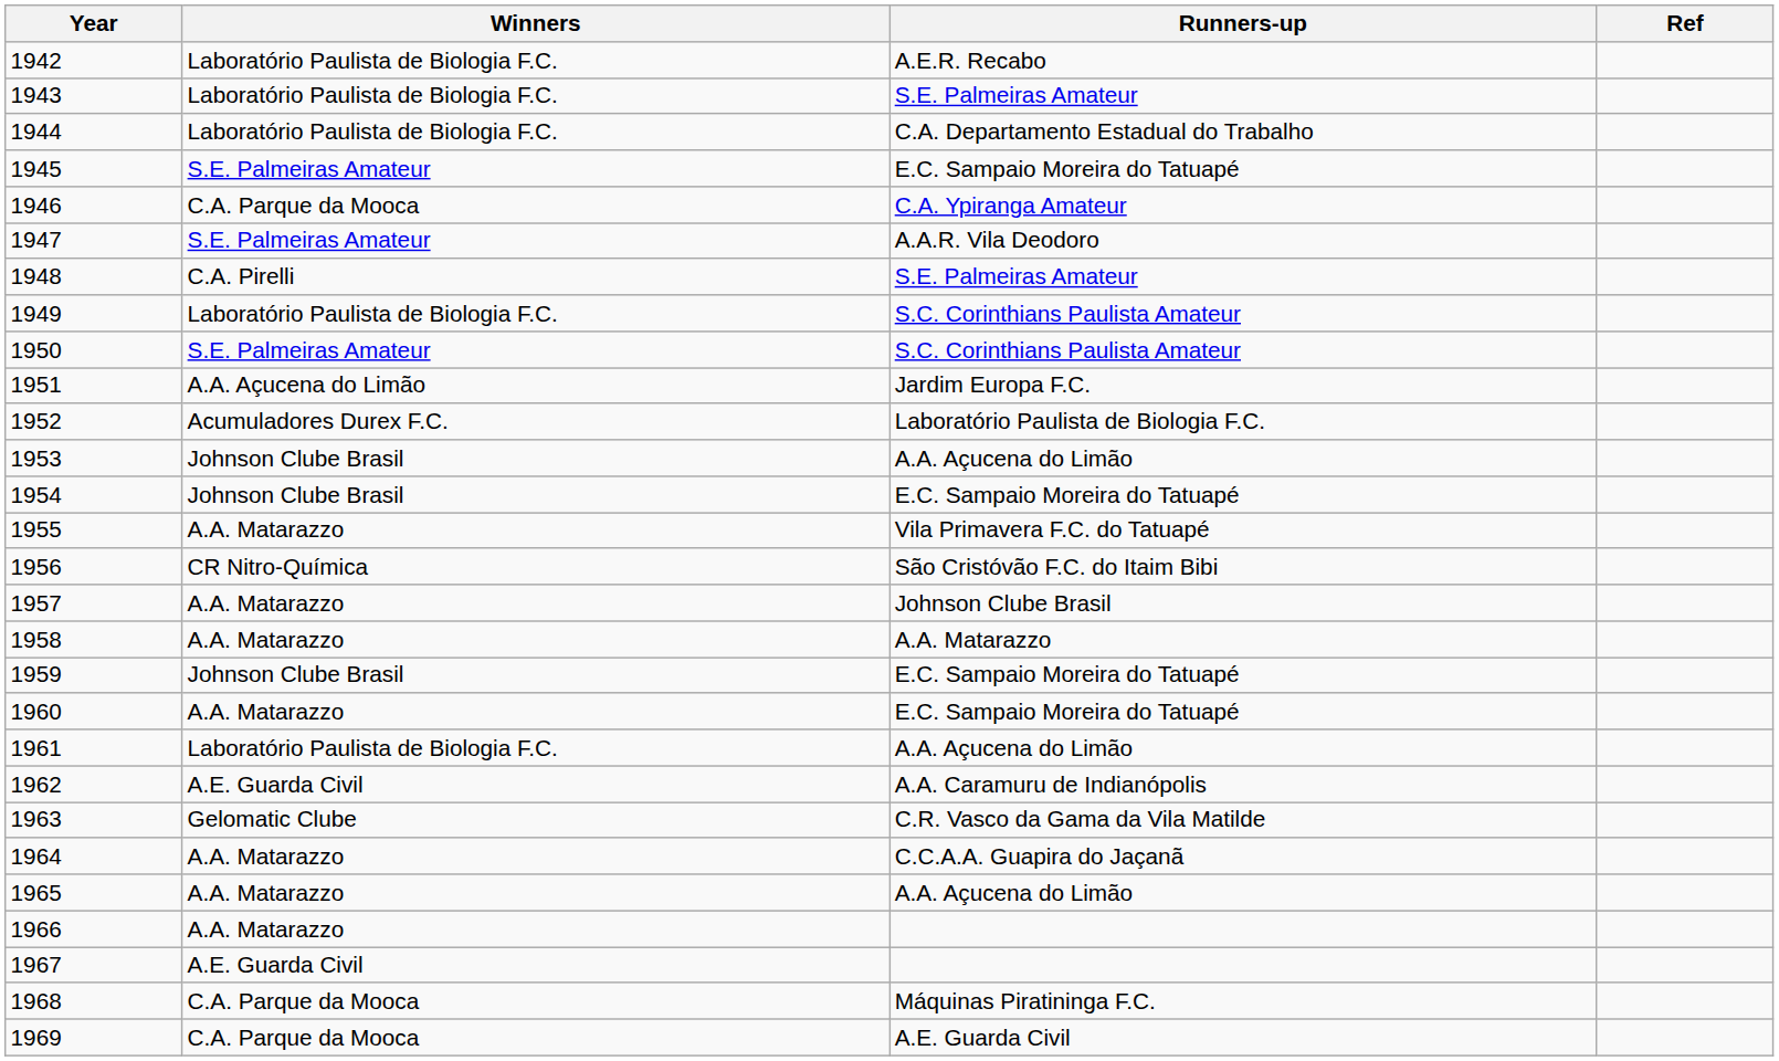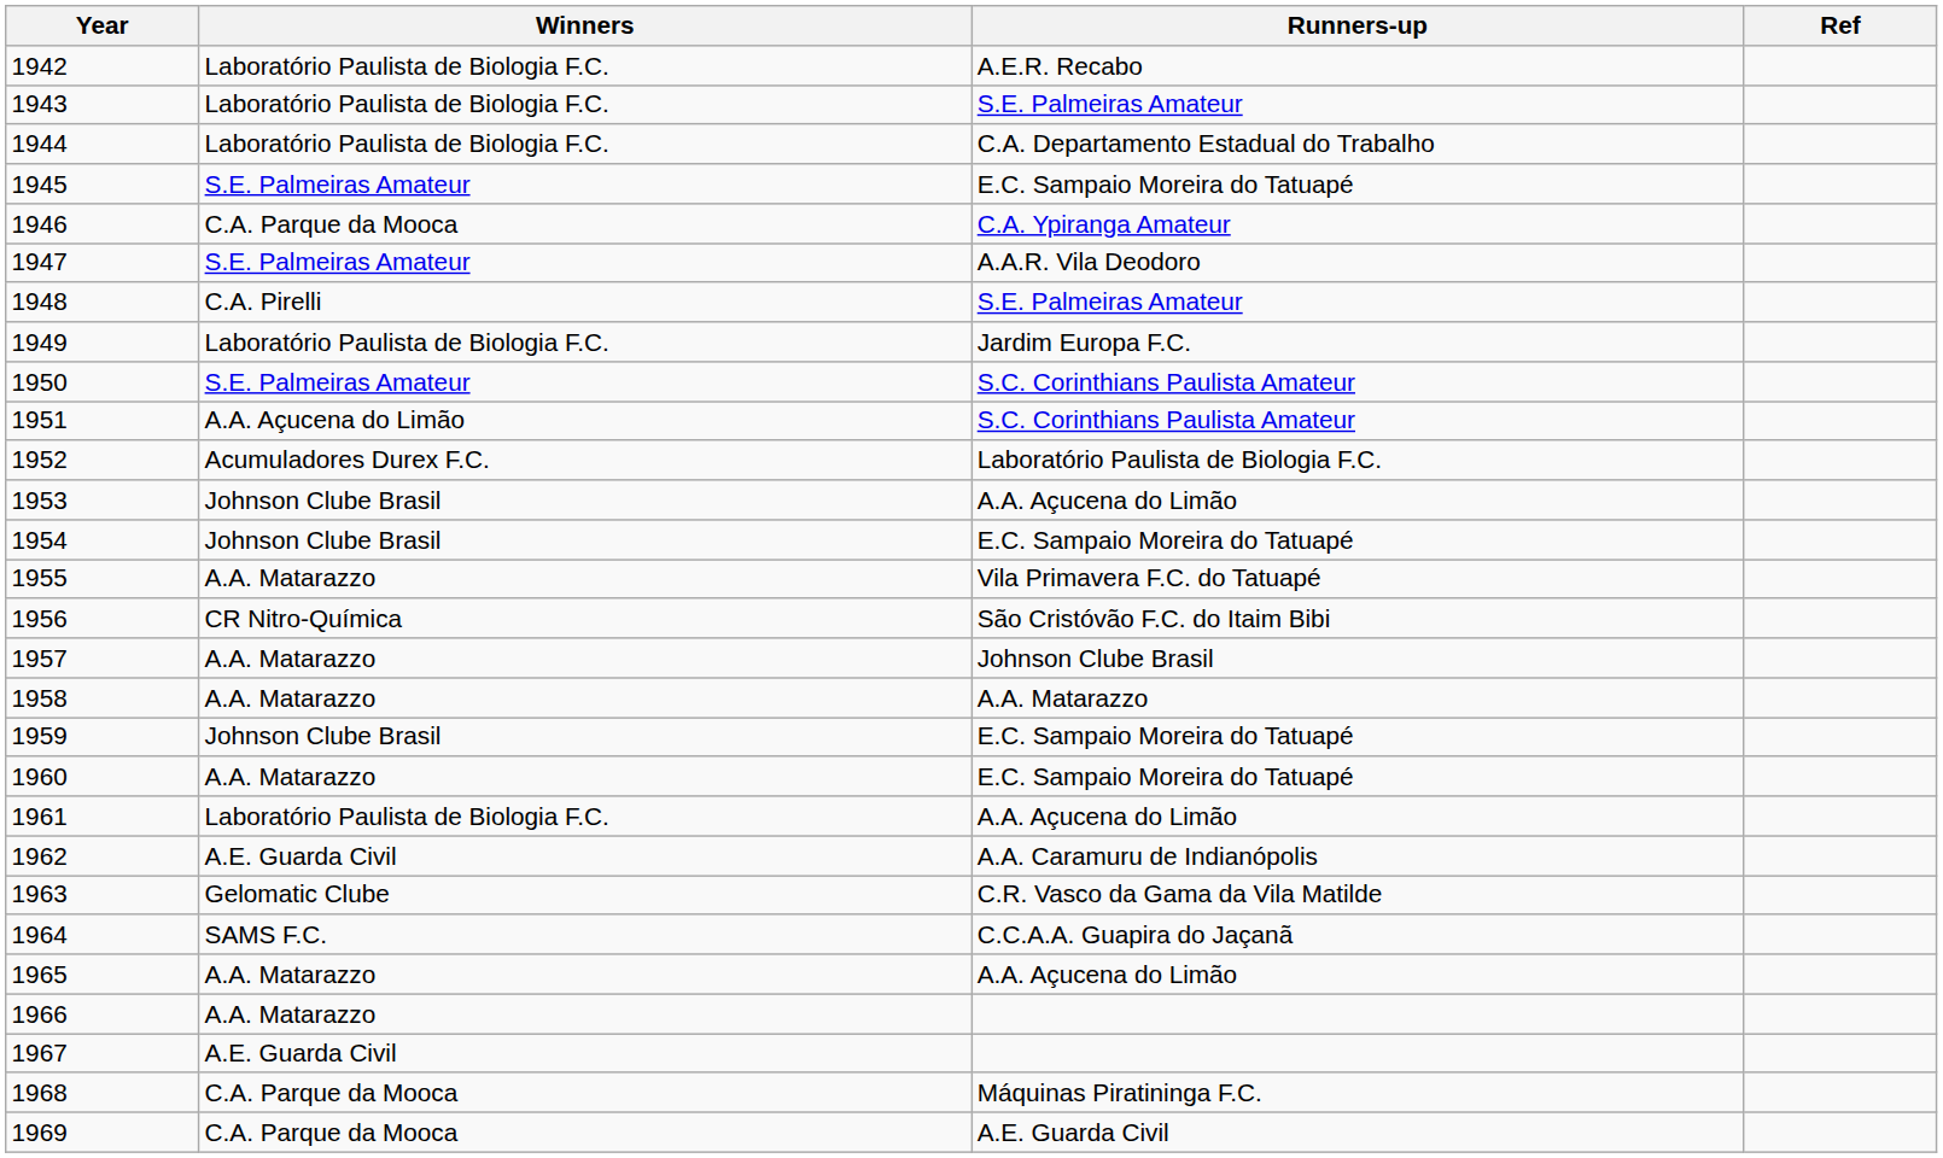1949 | Runners-up: S.C. Corinthians Paulista Amateur -> Jardim Europa F.C.
1951 | Runners-up: Jardim Europa F.C. -> S.C. Corinthians Paulista Amateur
1964 | Winners: A.A. Matarazzo -> SAMS F.C.
